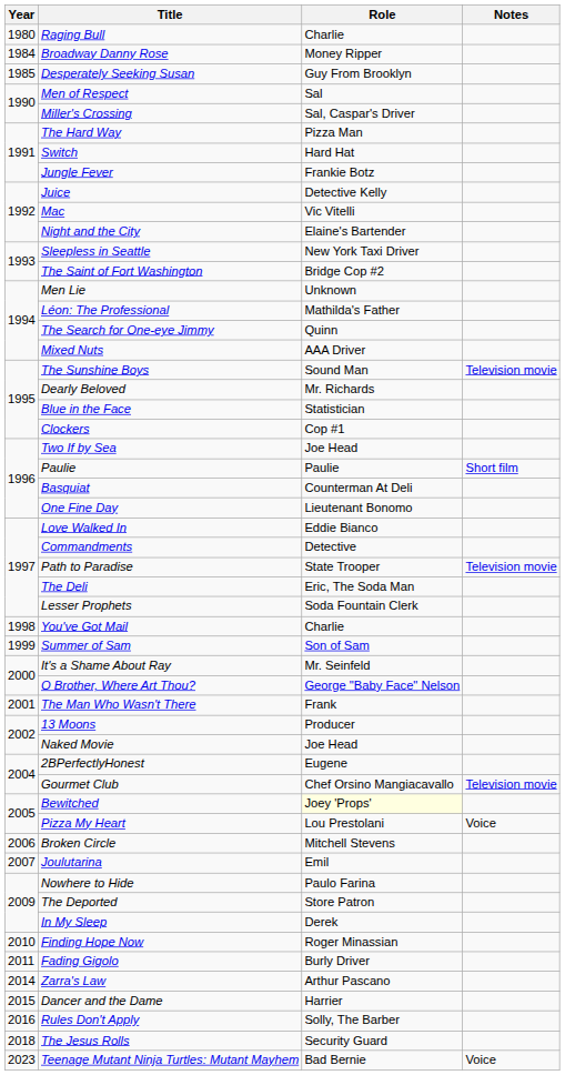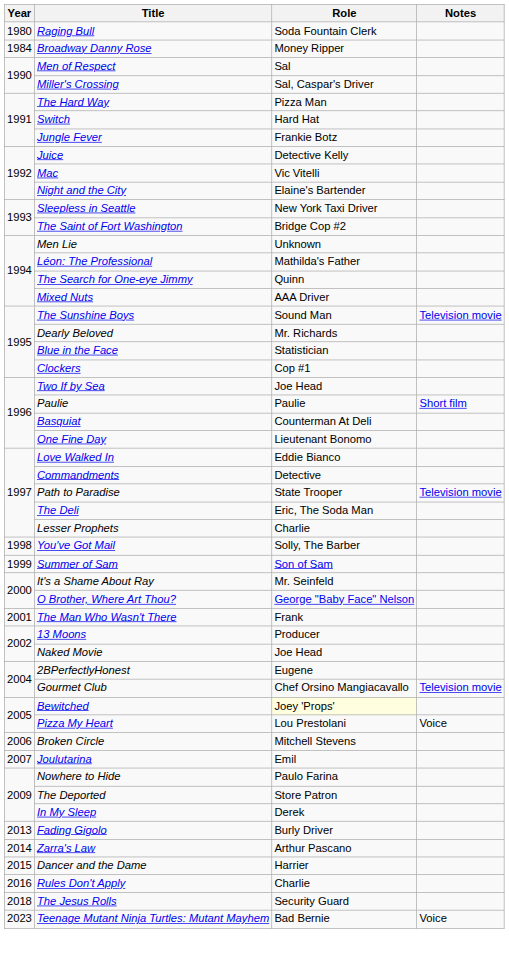Raging Bull | Role: Charlie -> Soda Fountain Clerk
- row: 1985 | Desperately Seeking Susan | Guy From Brooklyn
Lesser Prophets | Role: Soda Fountain Clerk -> Charlie
You've Got Mail | Role: Charlie -> Solly, The Barber
- row: 2010 | Finding Hope Now | Roger Minassian
Fading Gigolo | Year: 2011 -> 2013
Rules Don't Apply | Role: Solly, The Barber -> Charlie
